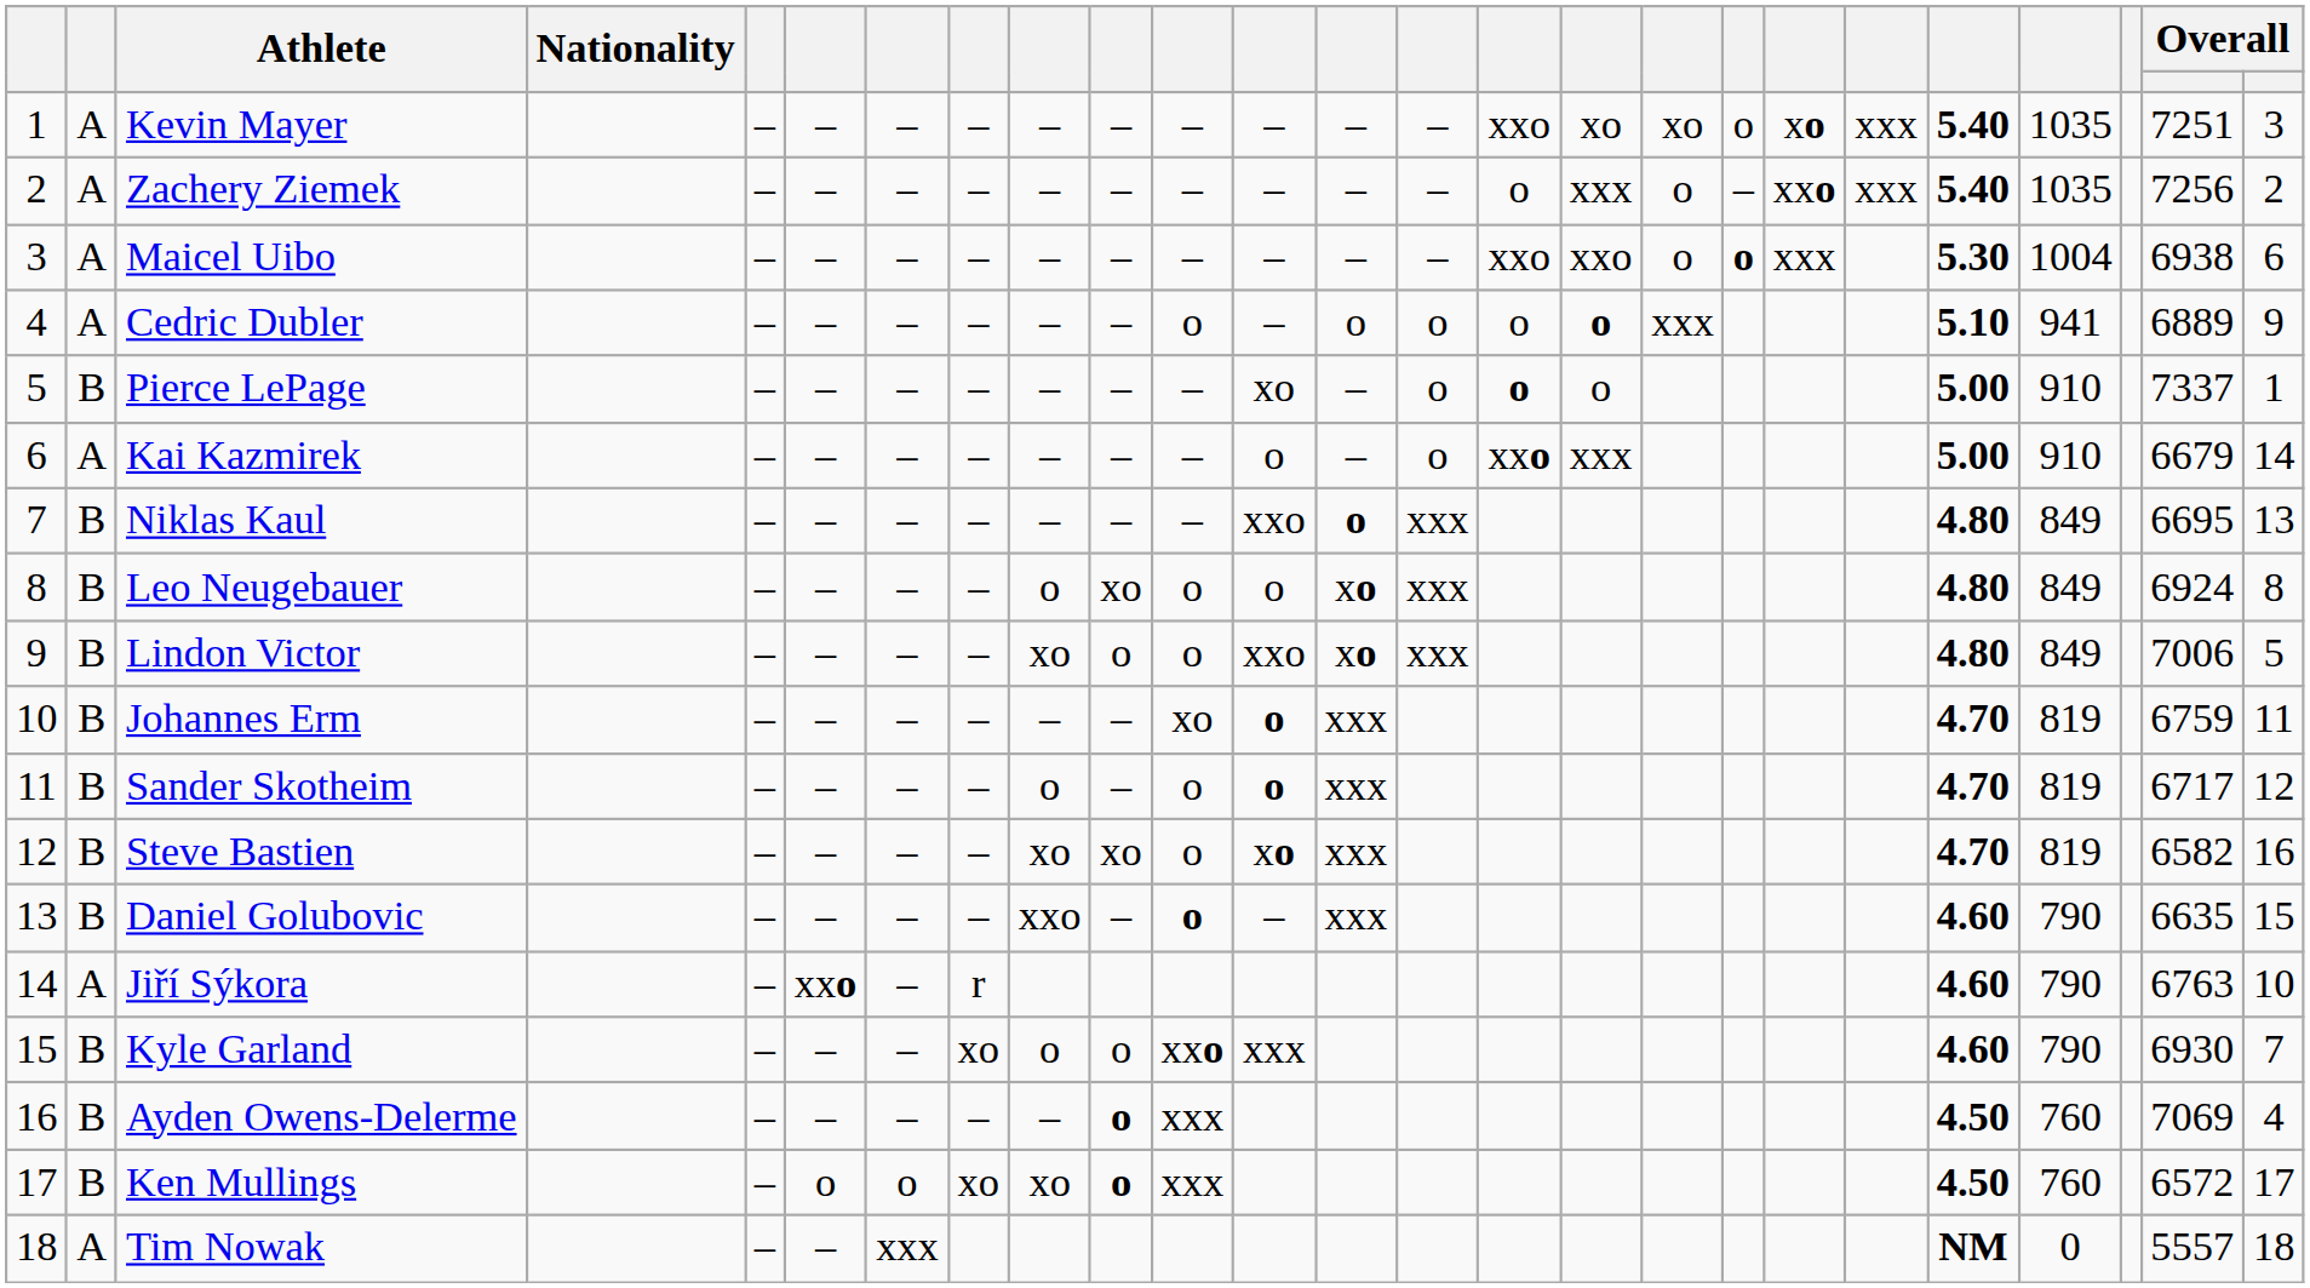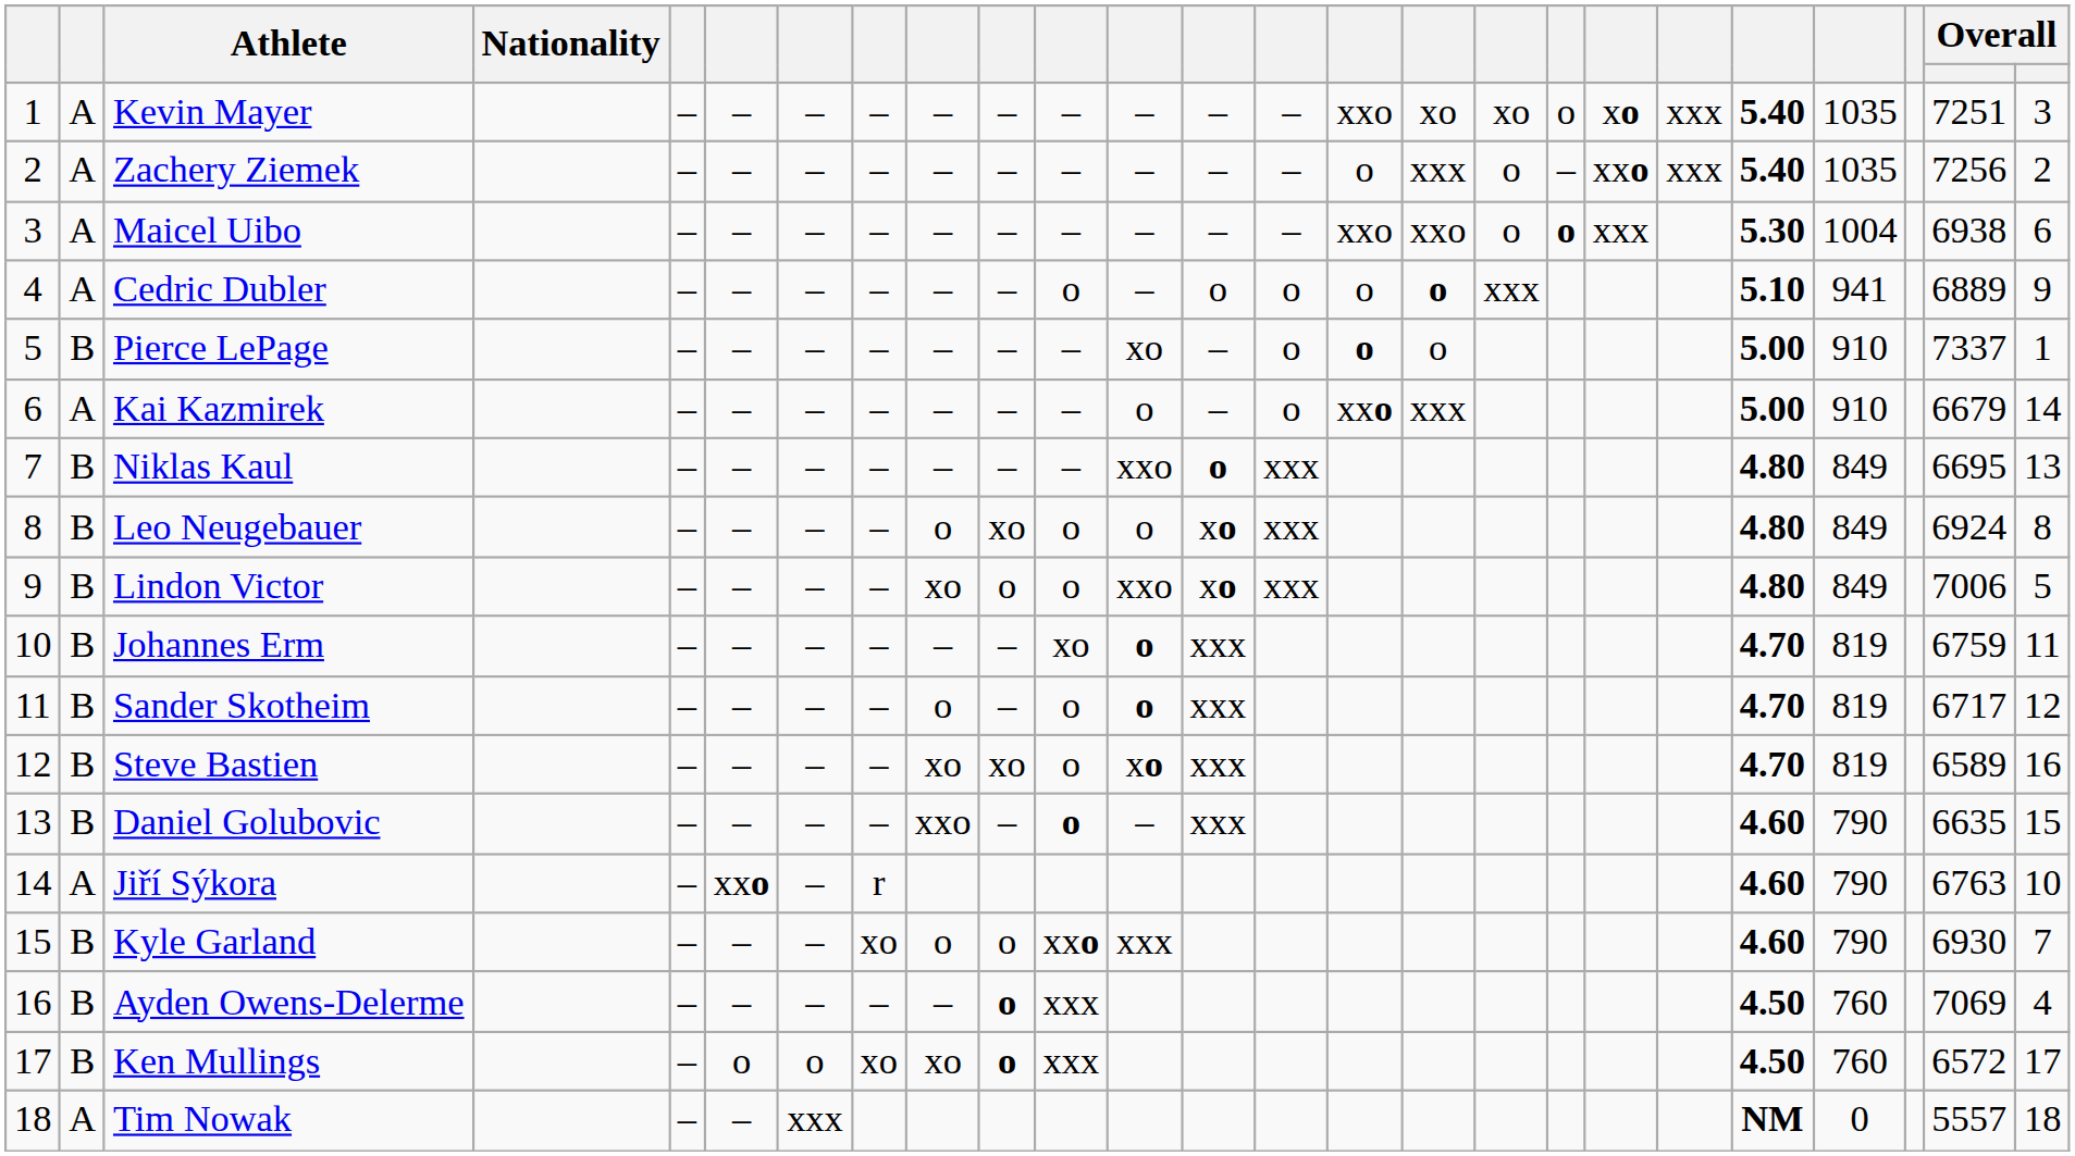Steve Bastien | column 24: 6582 -> 6589
